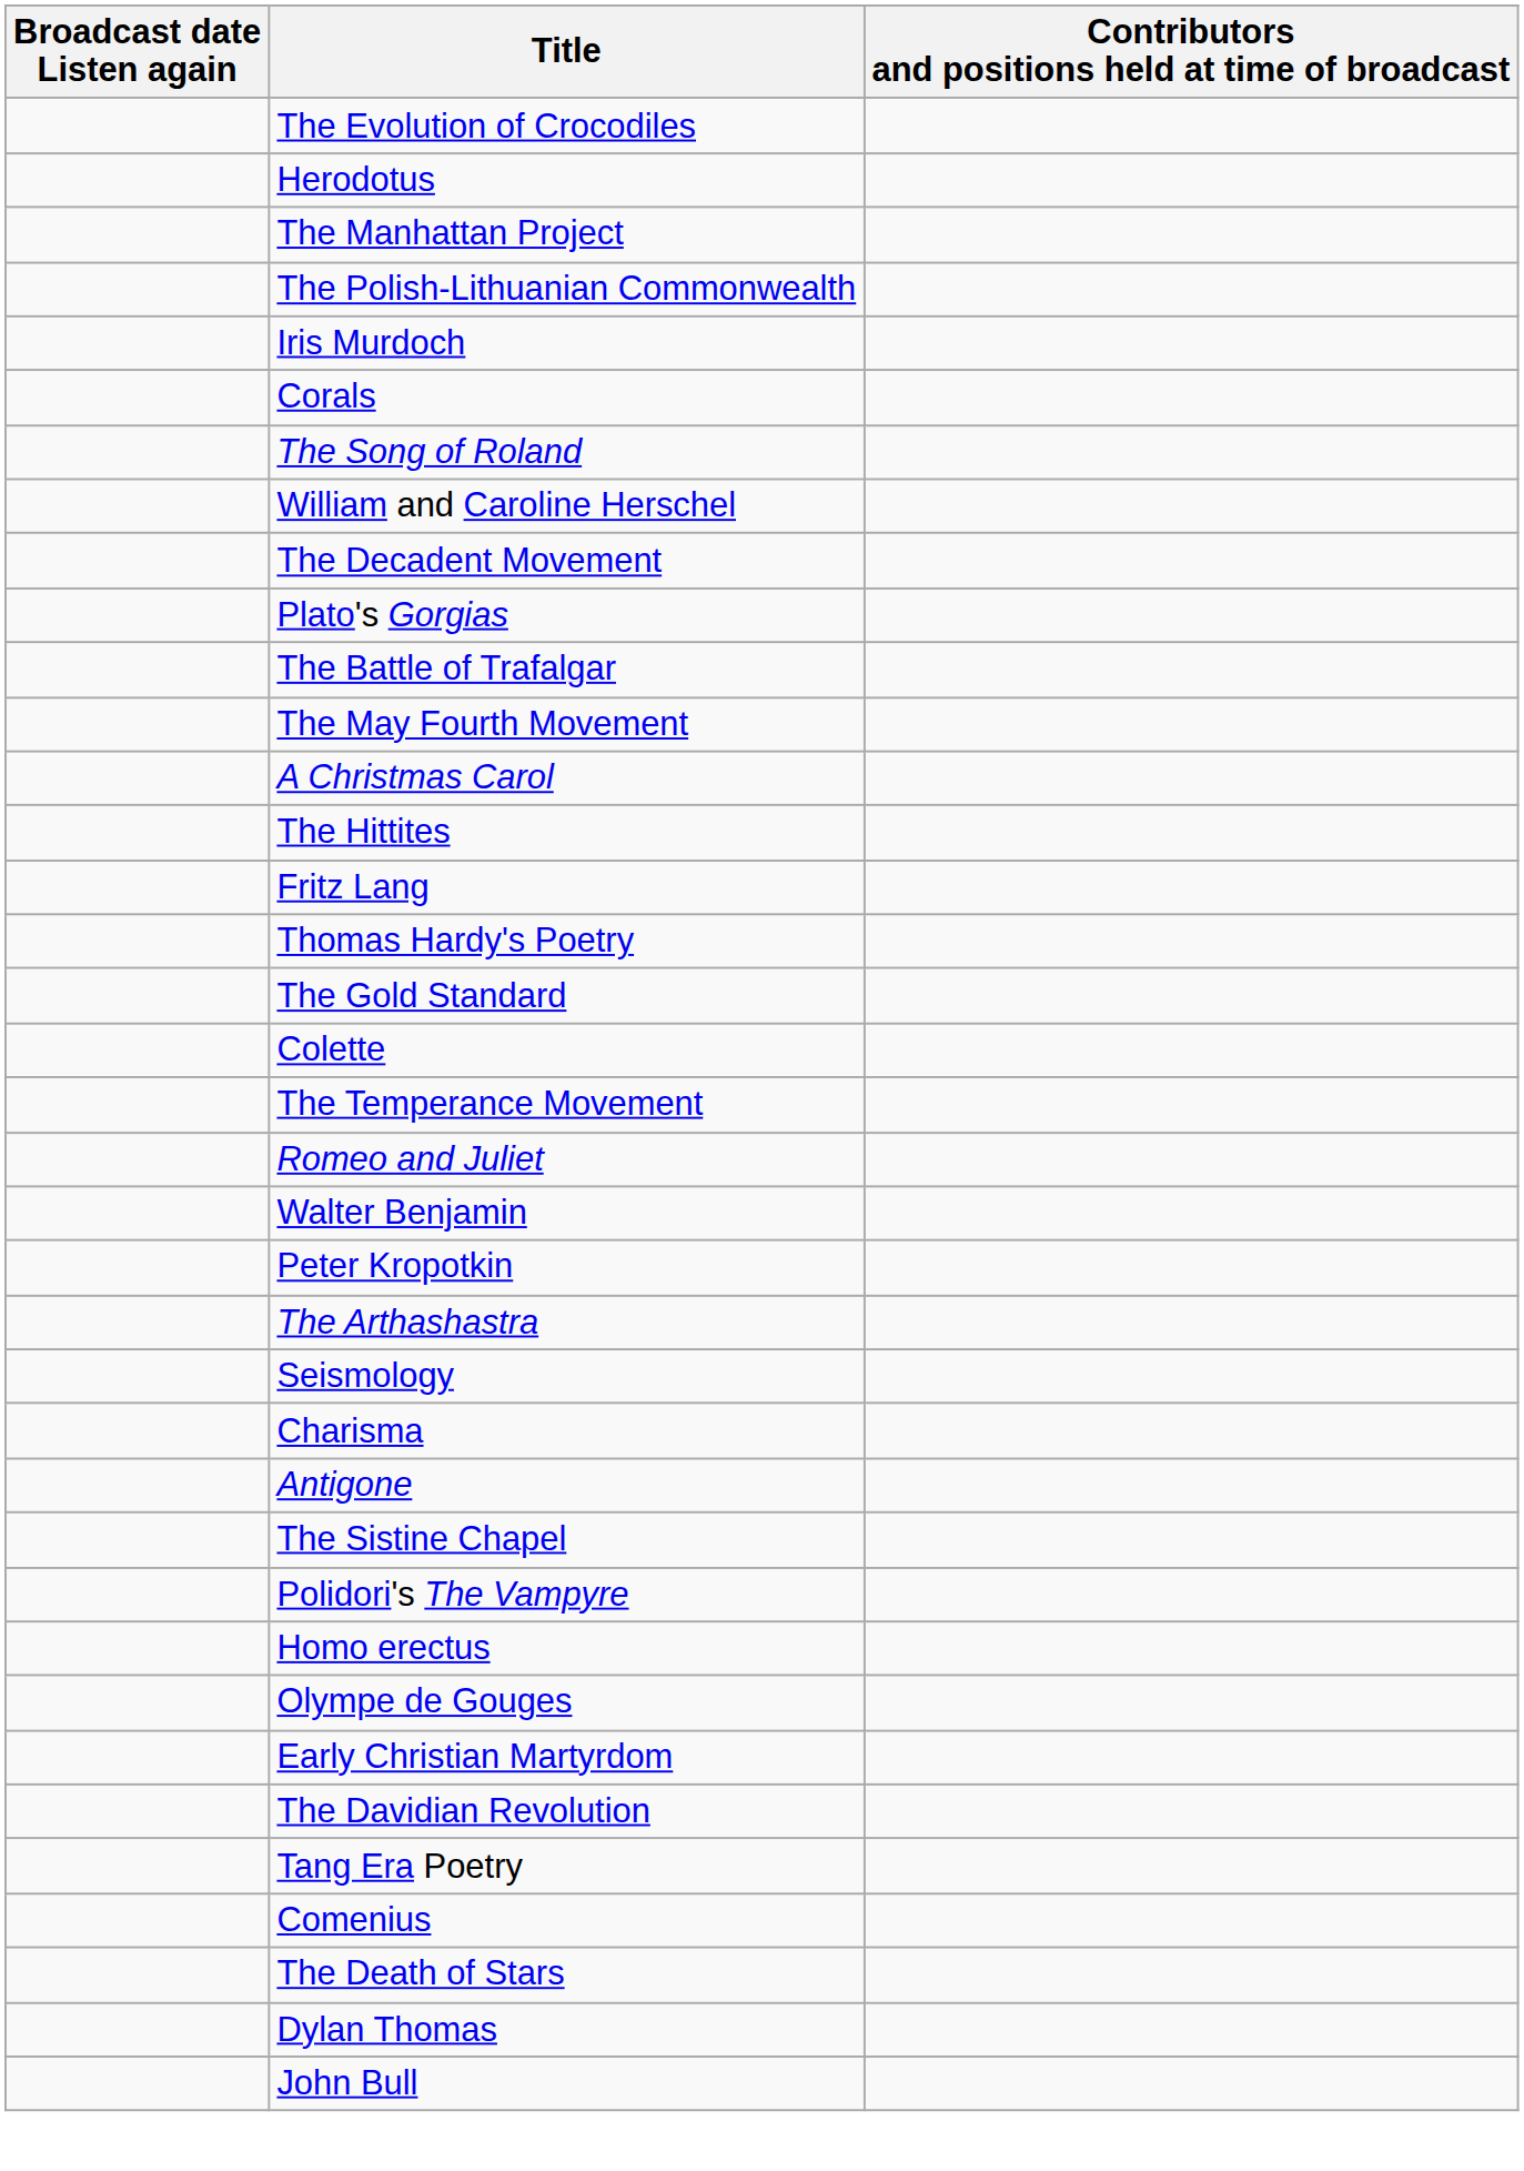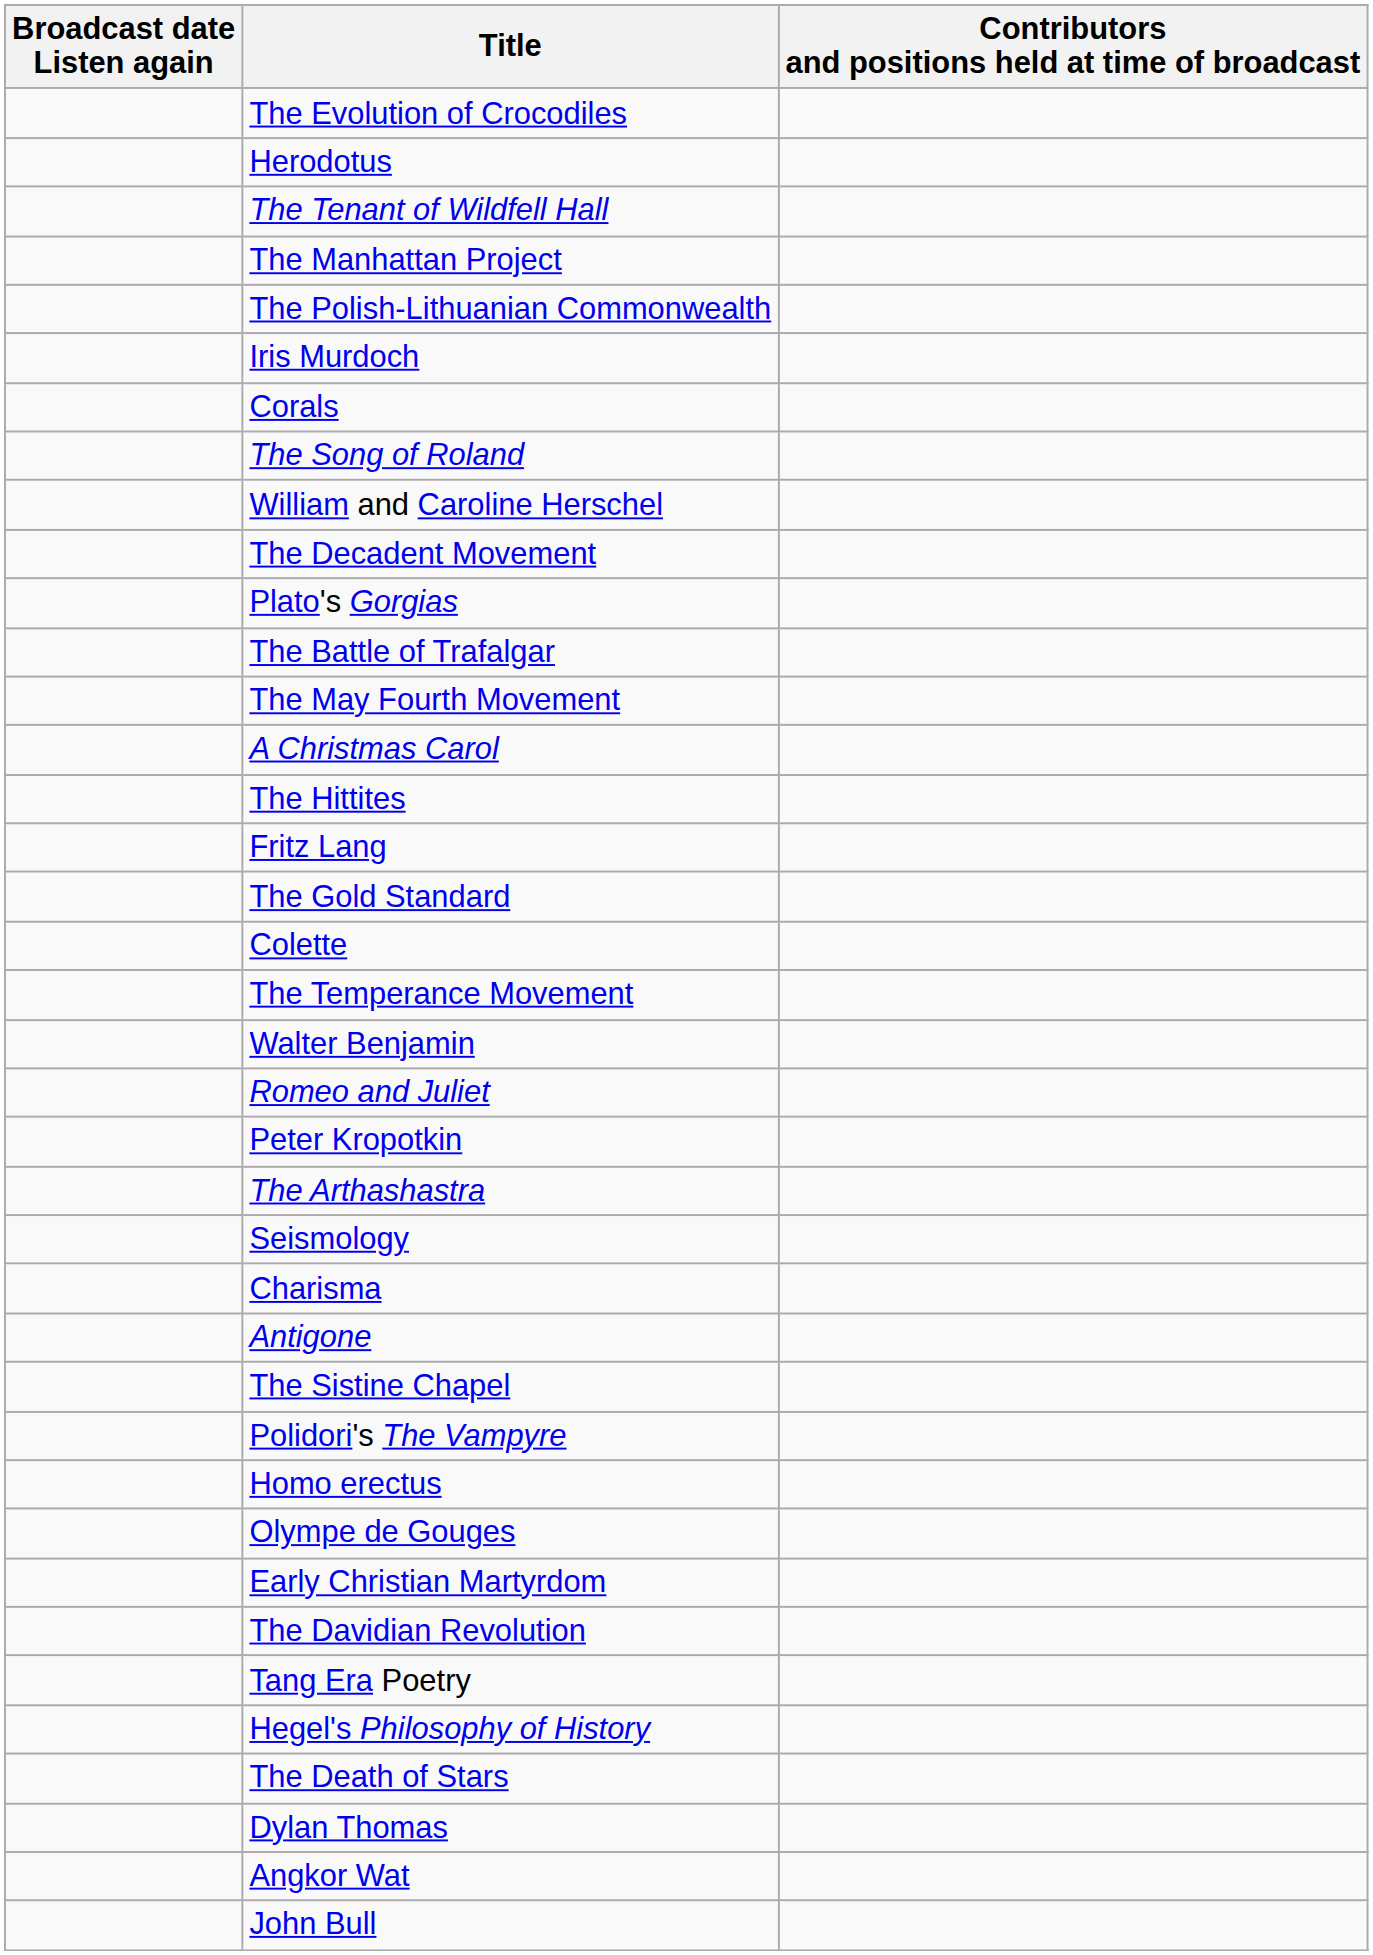+ row: The Tenant of Wildfell Hall
- row: Thomas Hardy's Poetry
rows swapped: Walter Benjamin <-> Romeo and Juliet
- row: Comenius
+ row: Hegel's Philosophy of History
+ row: Angkor Wat
